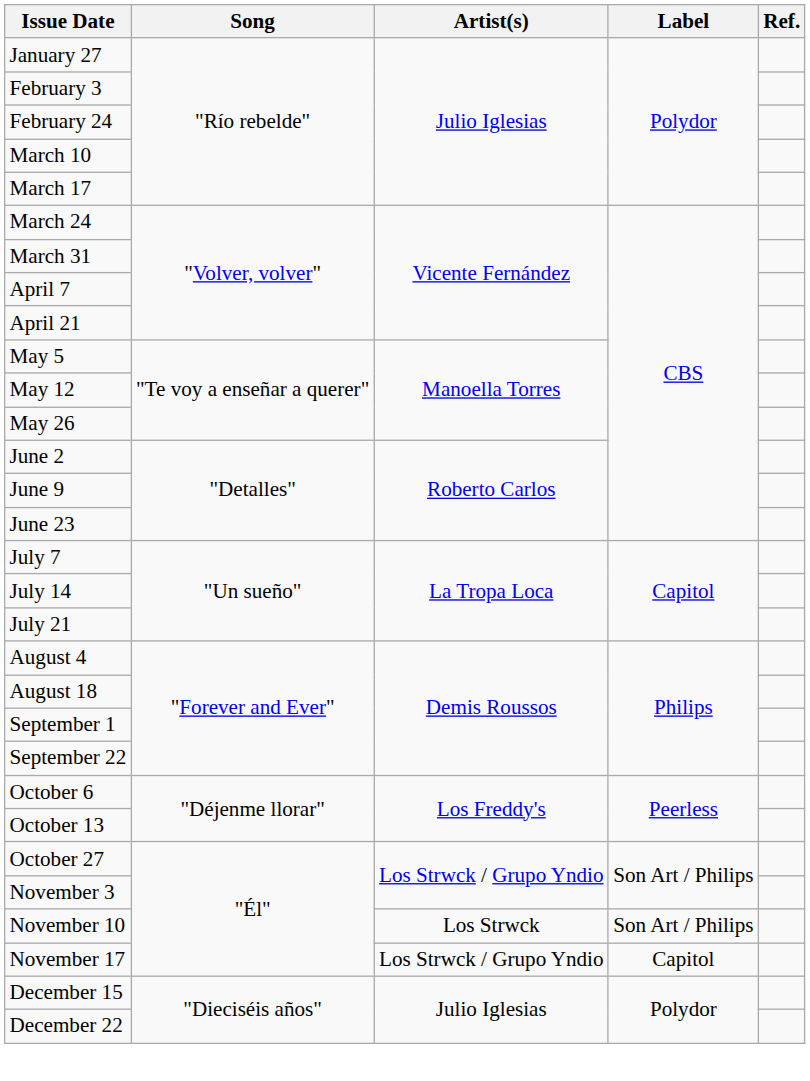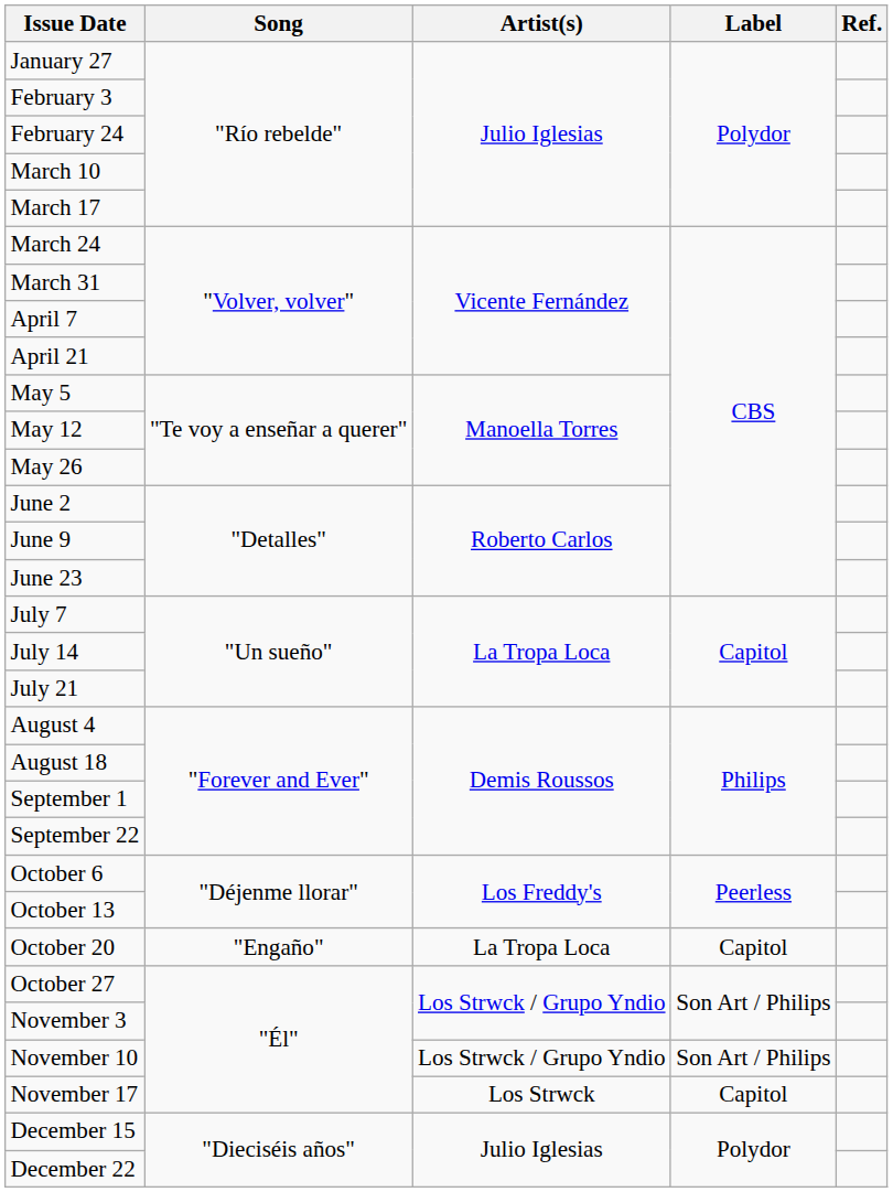+ row: October 20 | "Engaño" | La Tropa Loca | Capitol
November 10 | Artist(s): Los Strwck -> Los Strwck / Grupo Yndio
November 17 | Artist(s): Los Strwck / Grupo Yndio -> Los Strwck
